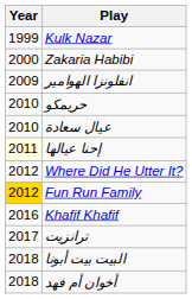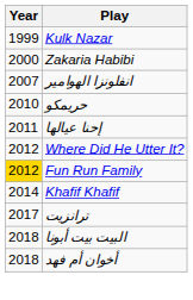انفلونزا الهوامير | Year: 2009 -> 2007
- row: 2010 | عيال سعادة
إحنا عيالها | Year: lightyellow background -> no background
Khafif Khafif | Year: 2016 -> 2014
